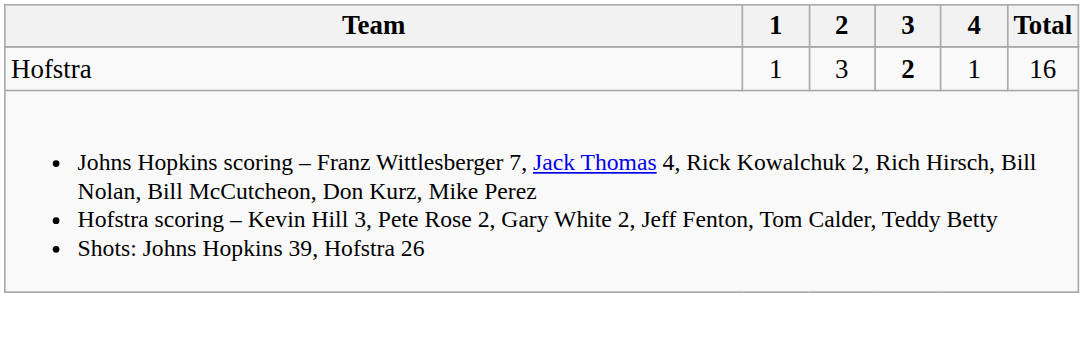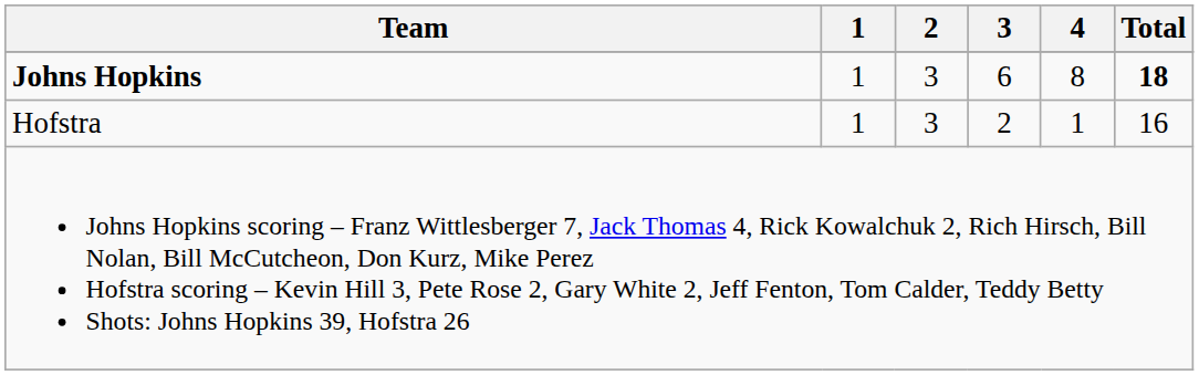+ row: Johns Hopkins | 1 | 3 | 6 | 8 | 18
Hofstra | 3: bold -> normal
